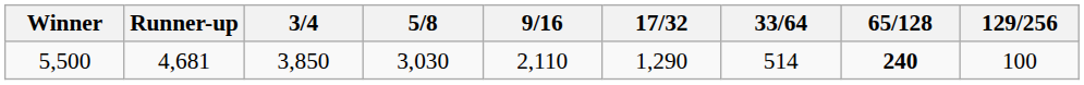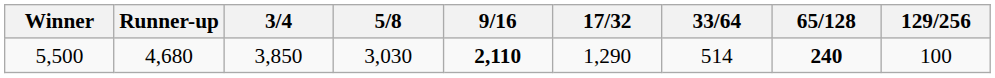5,500 | Runner-up: 4,681 -> 4,680
5,500 | 9/16: normal -> bold
